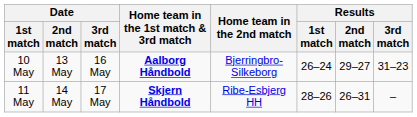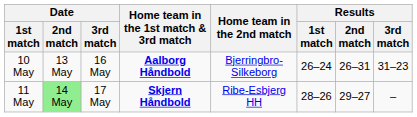10 May | Results / 2nd match: 29–27 -> 26–31
11 May | Date / 2nd match: no background -> lightgreen background
11 May | Results / 2nd match: 26–31 -> 29–27
